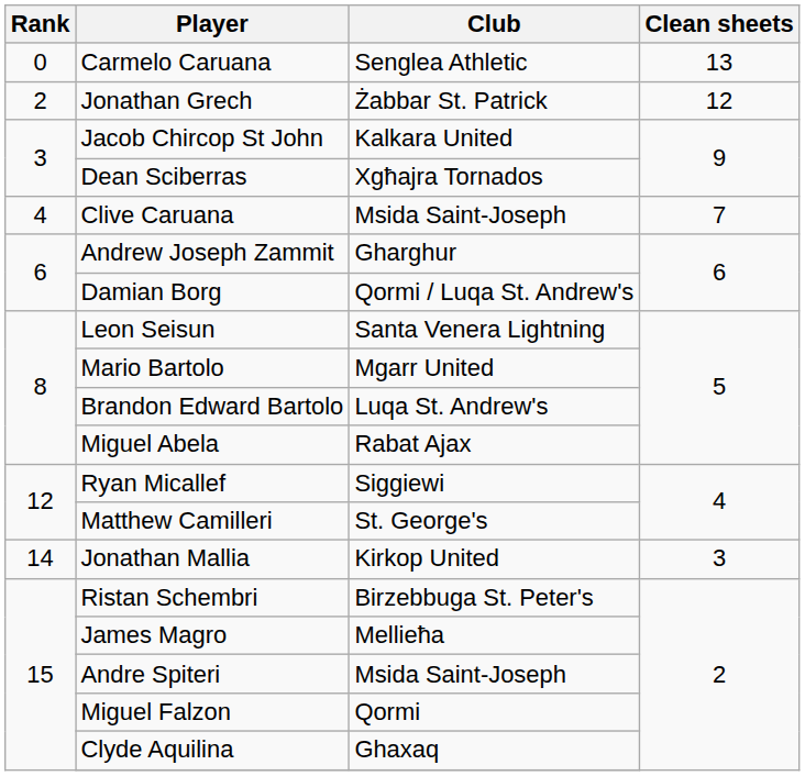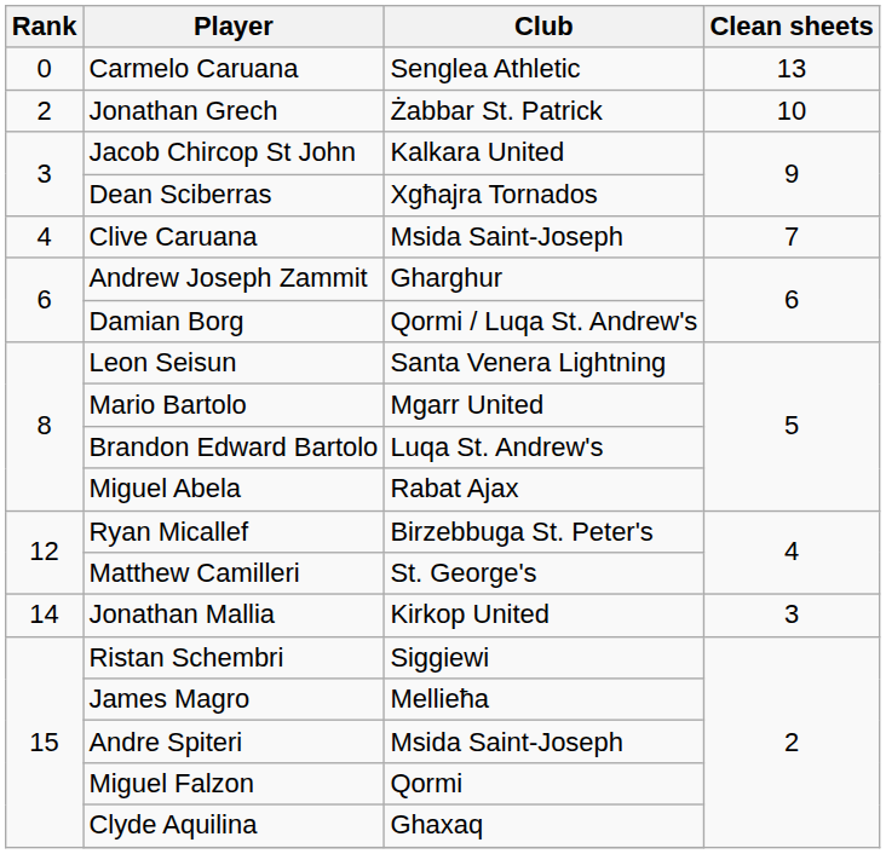Jonathan Grech | Clean sheets: 12 -> 10
Ryan Micallef | Club: Siggiewi -> Birzebbuga St. Peter's
Ristan Schembri | Club: Birzebbuga St. Peter's -> Siggiewi
